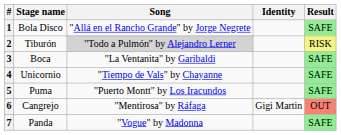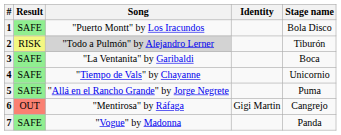columns swapped: Stage name <-> Result
1 | Song: "Allá en el Rancho Grande" by Jorge Negrete -> "Puerto Montt" by Los Iracundos
5 | Song: "Puerto Montt" by Los Iracundos -> "Allá en el Rancho Grande" by Jorge Negrete
